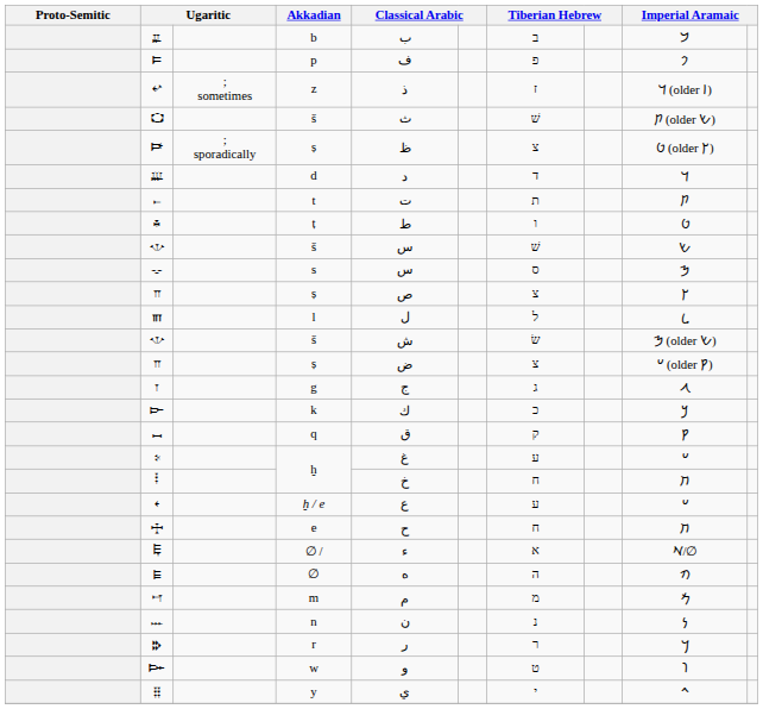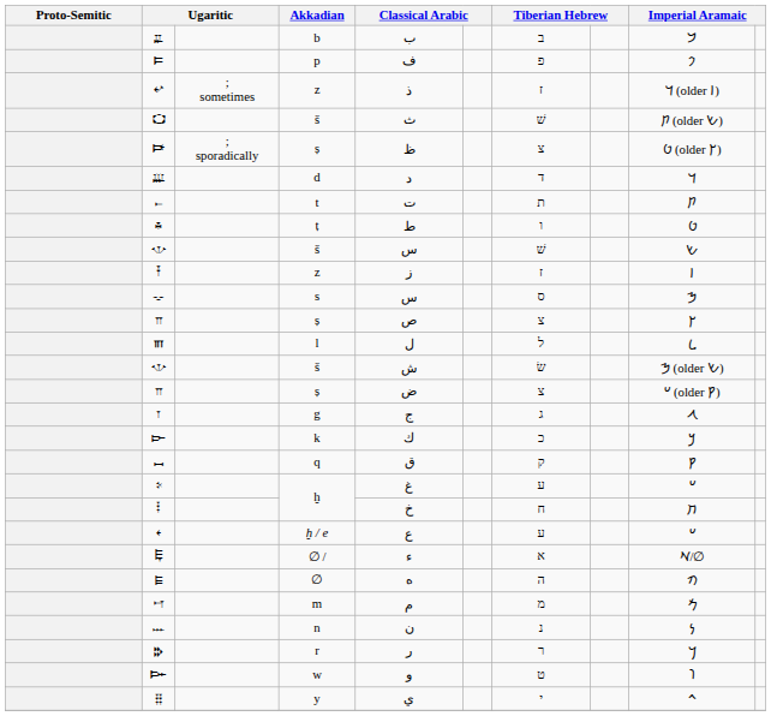+ row: 𐎇 | z | ز | ז | 𐡆
- row: 𐎈 | e | ح | ח | 𐡇
